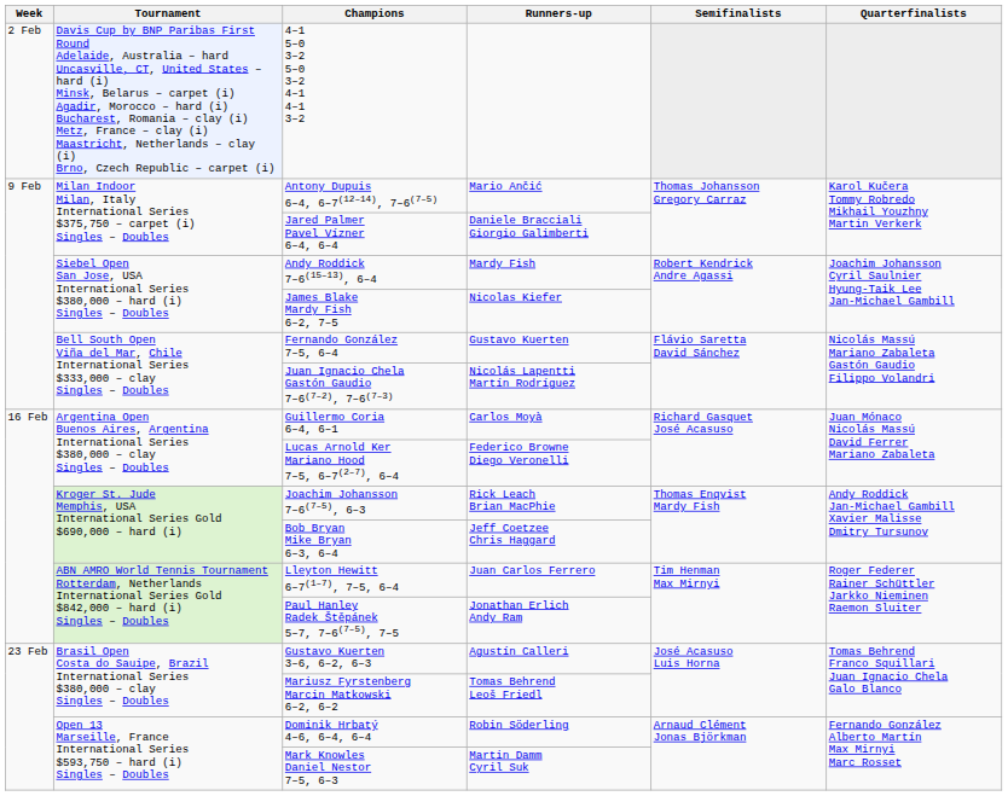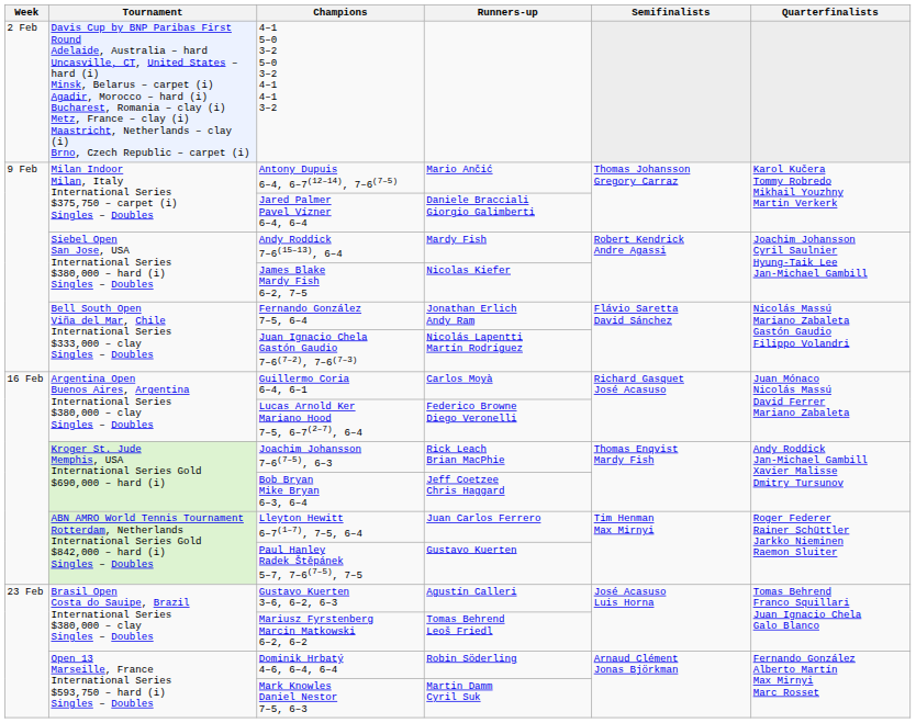Fernando González 7–5, 6–4 | Runners-up: Gustavo Kuerten -> Jonathan Erlich Andy Ram
Paul Hanley Radek Štěpánek 5–7, 7–6(7–5), 7–5 | Runners-up: Jonathan Erlich Andy Ram -> Gustavo Kuerten
